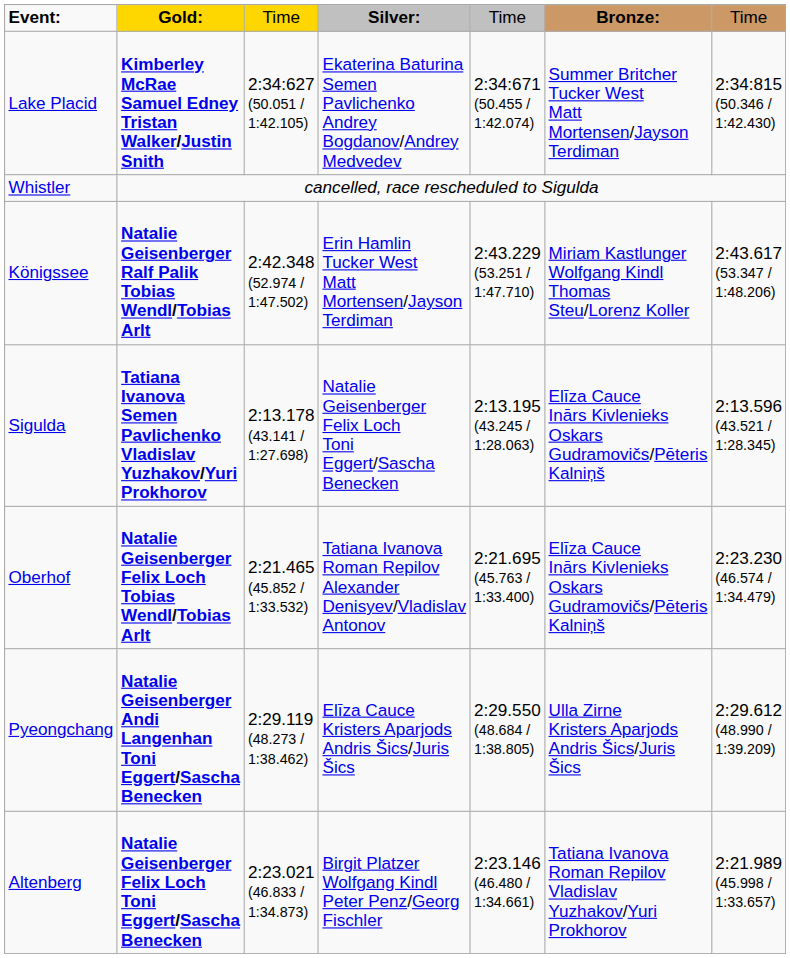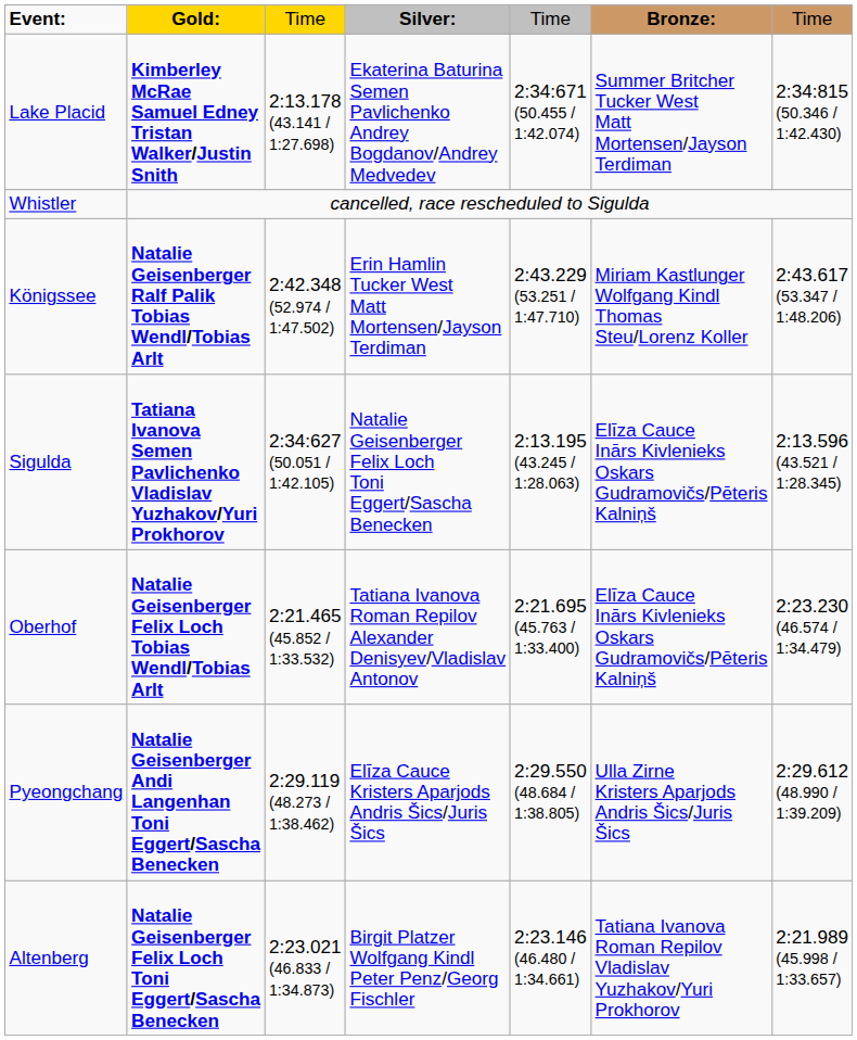Lake Placid | column 3: 2:34:627 (50.051 / 1:42.105) -> 2:13.178 (43.141 / 1:27.698)
Sigulda | column 3: 2:13.178 (43.141 / 1:27.698) -> 2:34:627 (50.051 / 1:42.105)
